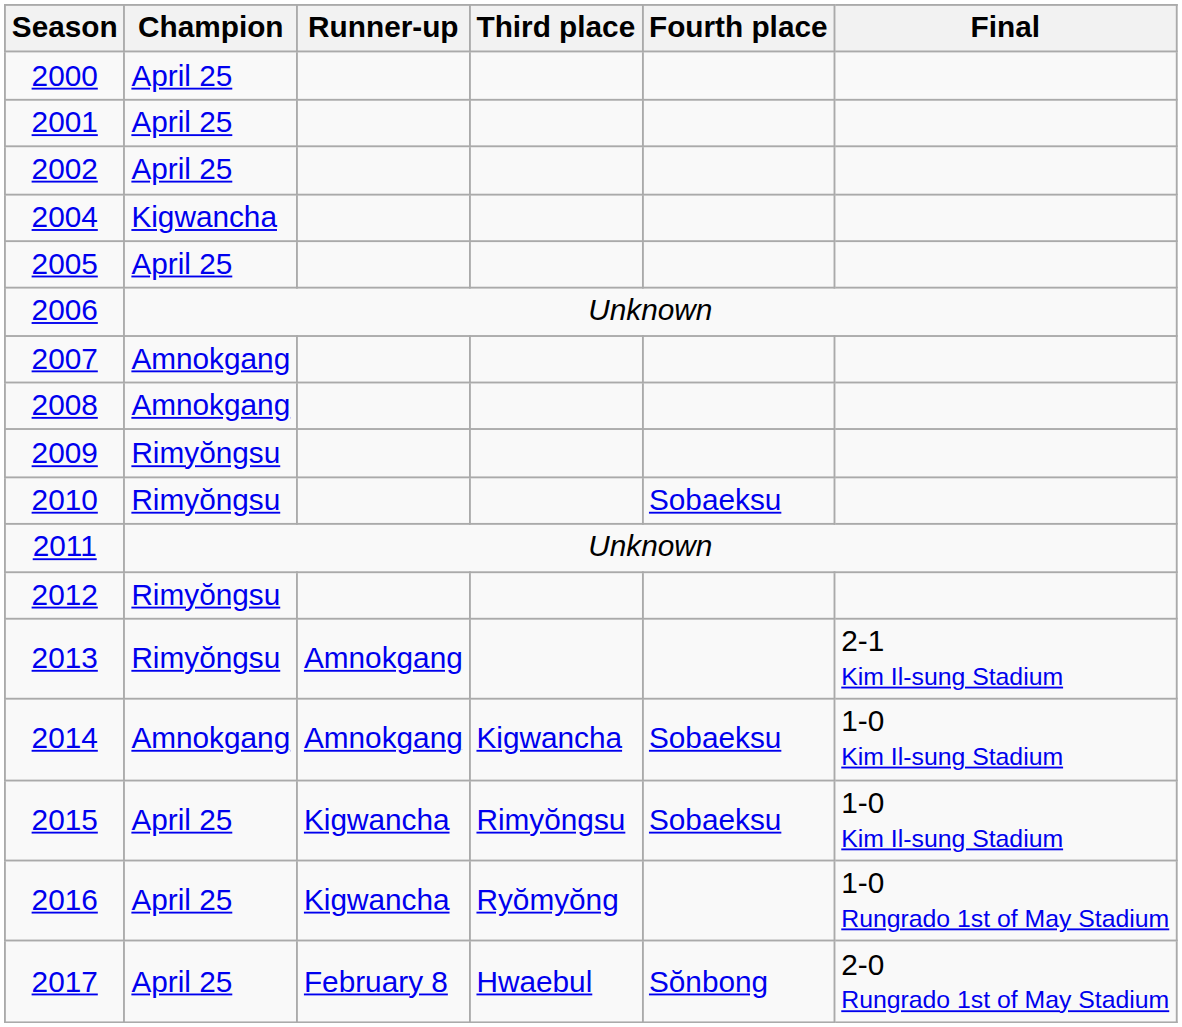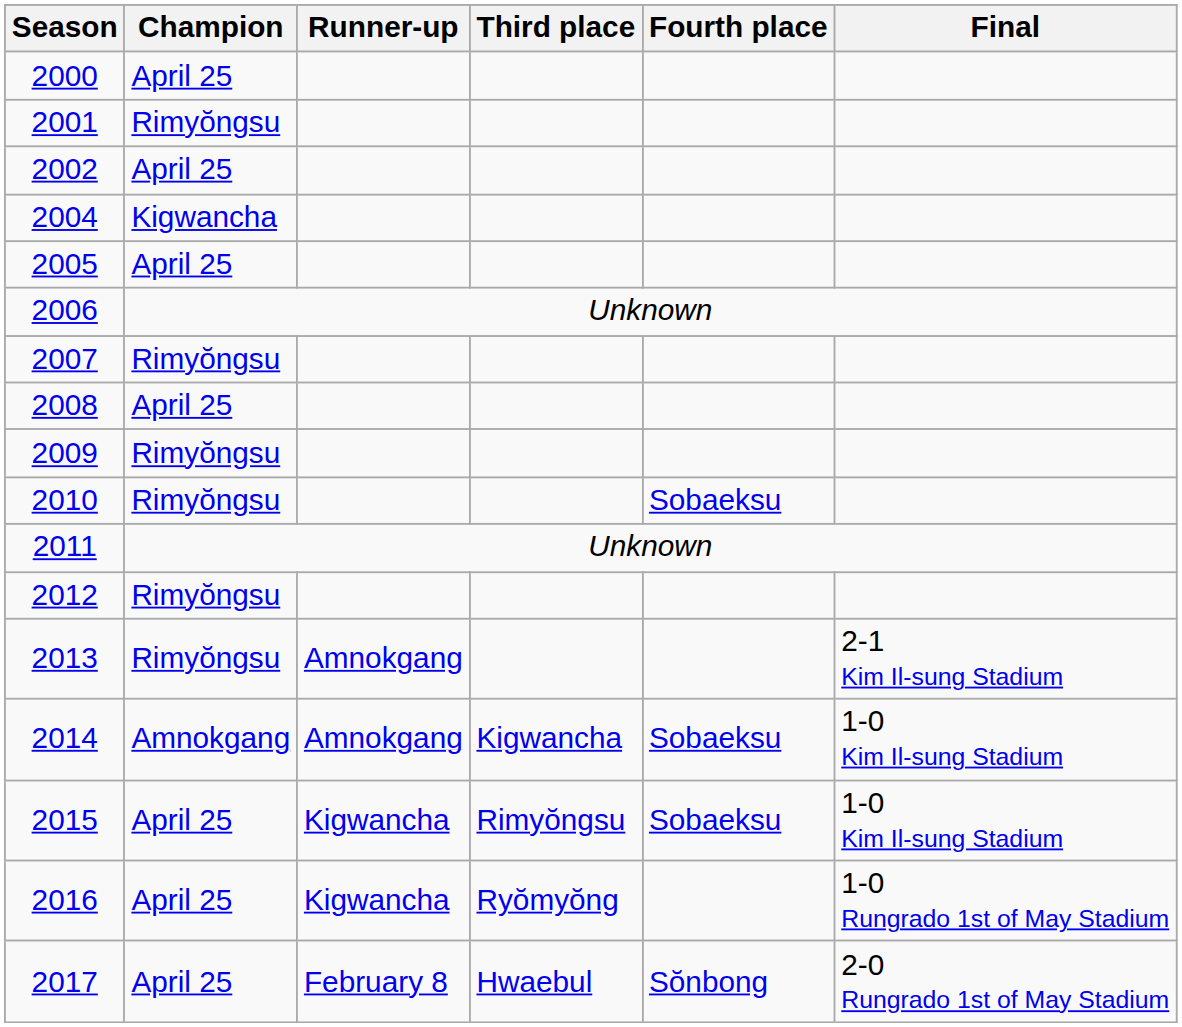2001 | Champion: April 25 -> Rimyŏngsu
2007 | Champion: Amnokgang -> Rimyŏngsu
2008 | Champion: Amnokgang -> April 25
